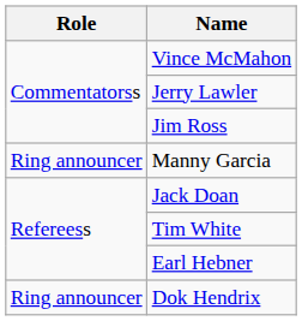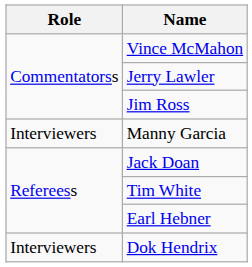Manny Garcia | Role: Ring announcer -> Interviewers
Dok Hendrix | Role: Ring announcer -> Interviewers
